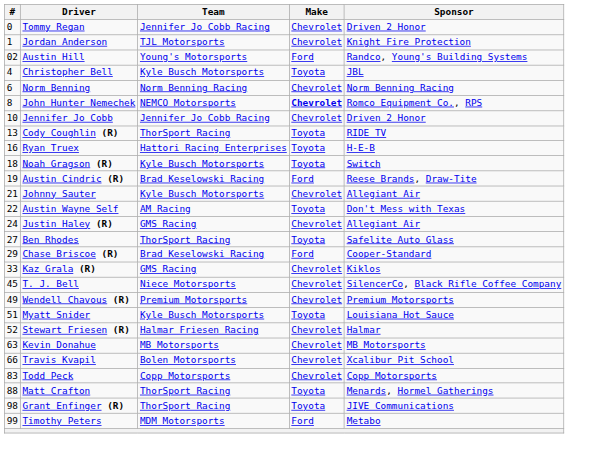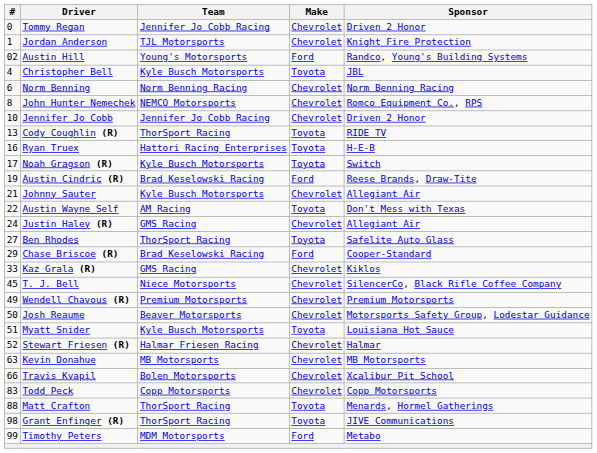John Hunter Nemechek | Make: bold -> normal
Noah Gragson (R) | #: 18 -> 17
+ row: 50 | Josh Reaume | Beaver Motorsports | Chevrolet | Motorsports Safety Group, Lodestar Guidance
